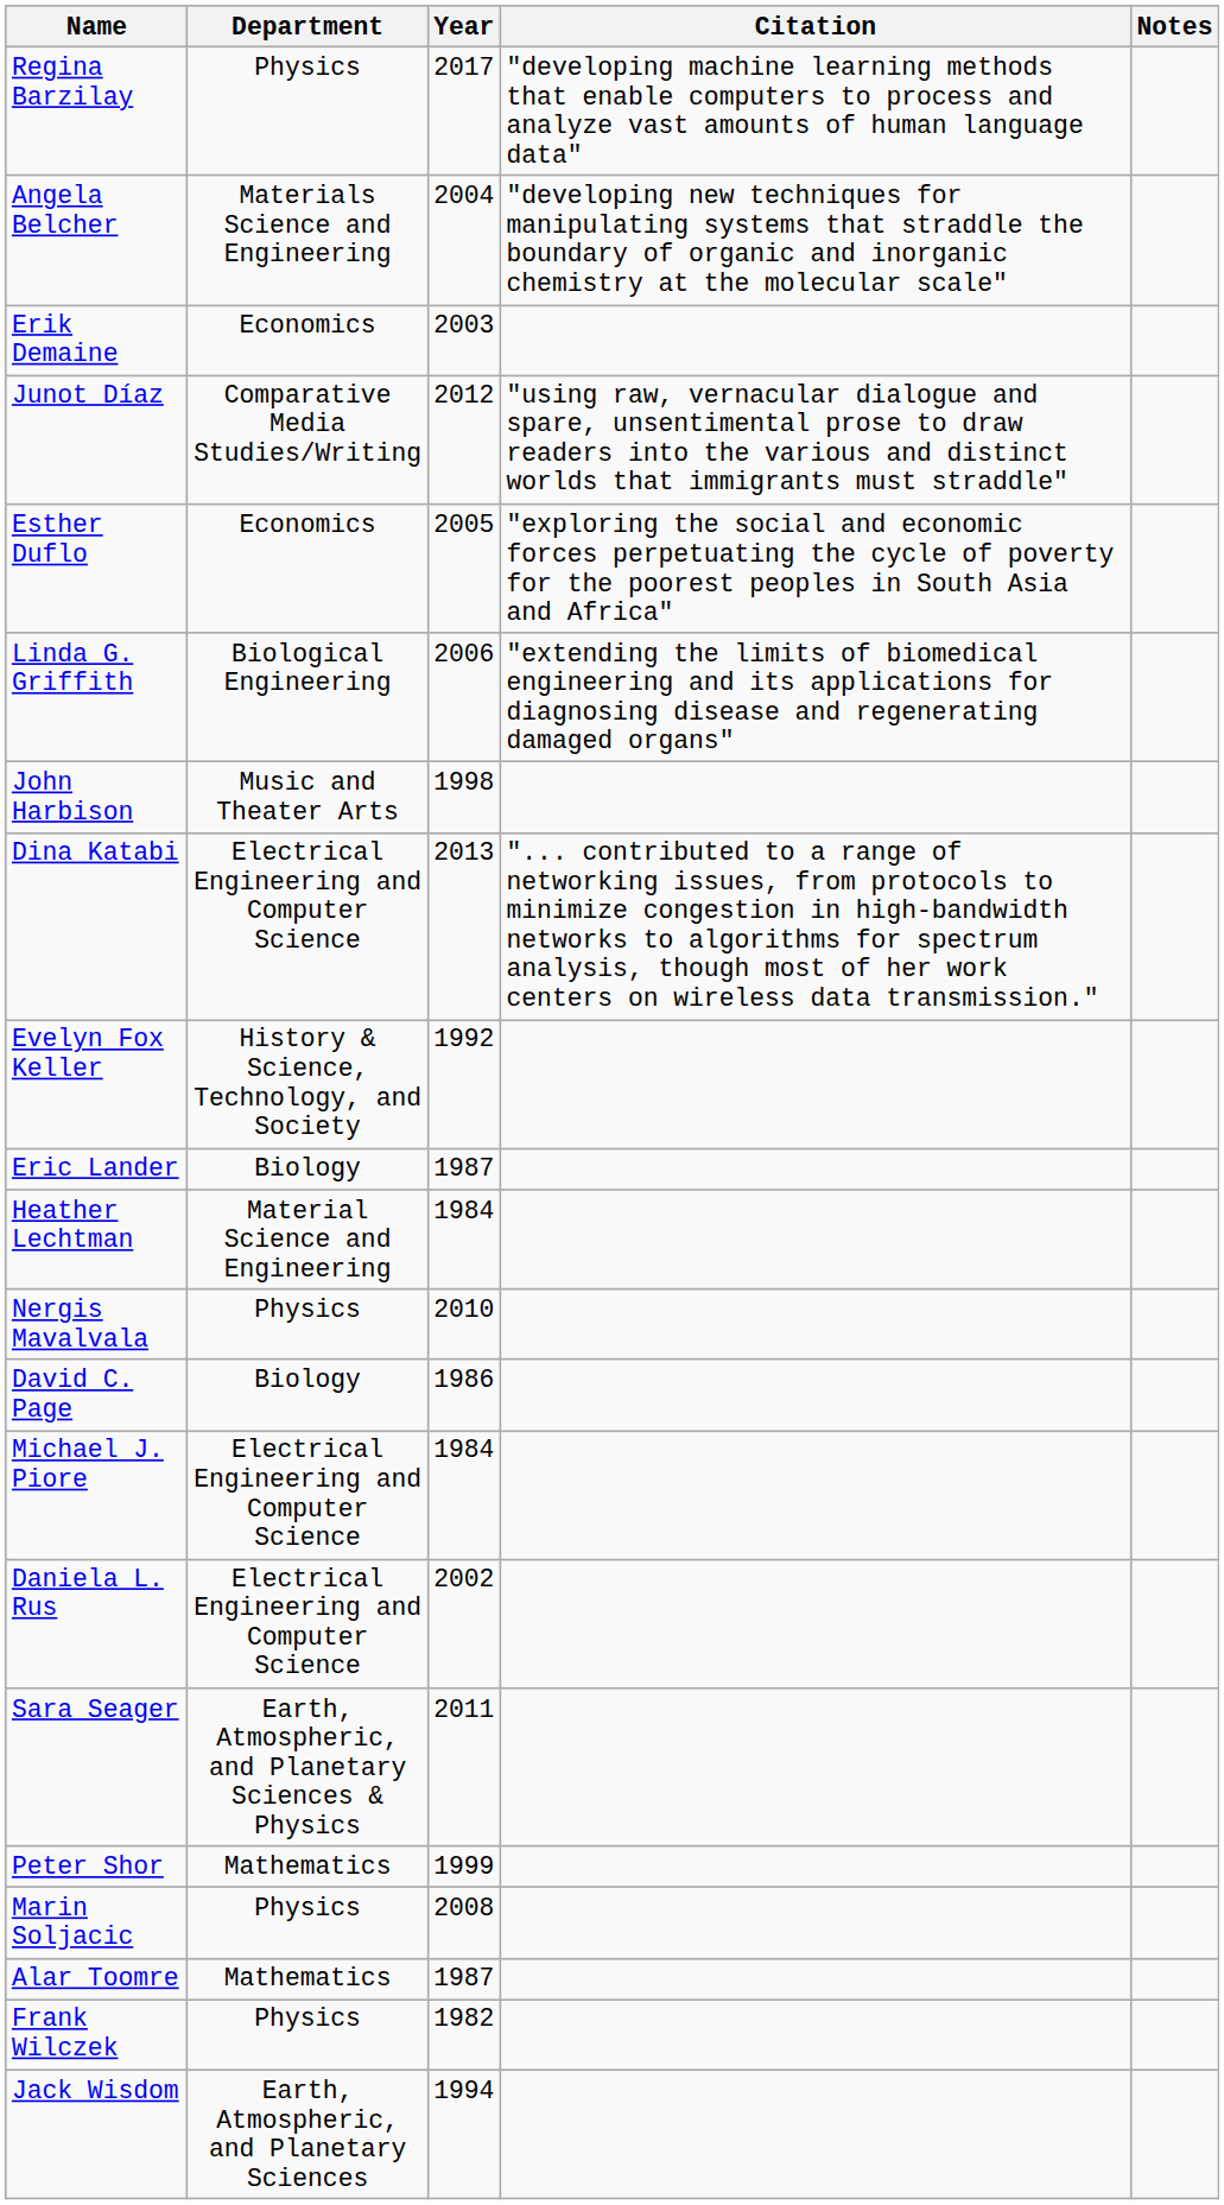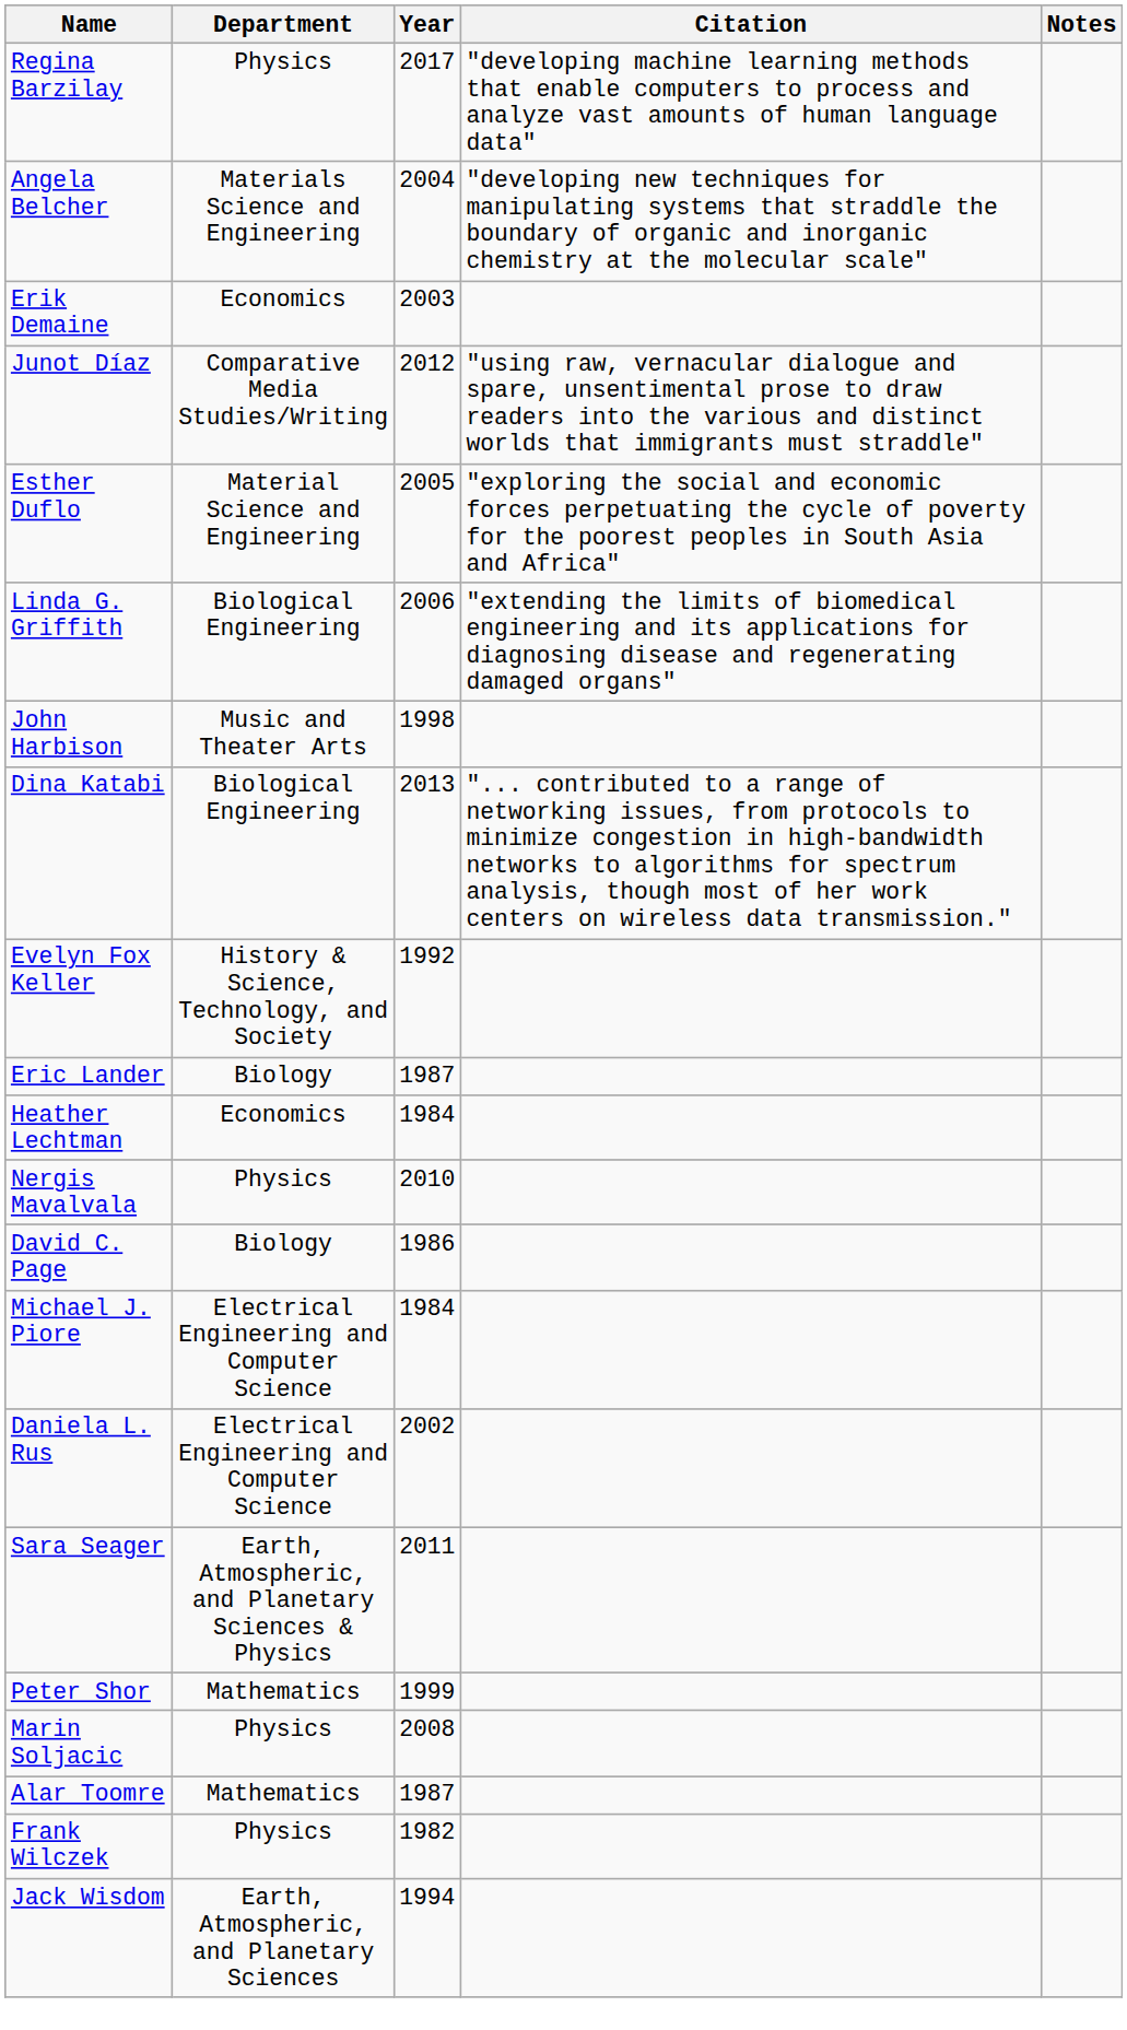Esther Duflo | Department: Economics -> Material Science and Engineering
Dina Katabi | Department: Electrical Engineering and Computer Science -> Biological Engineering
Heather Lechtman | Department: Material Science and Engineering -> Economics
